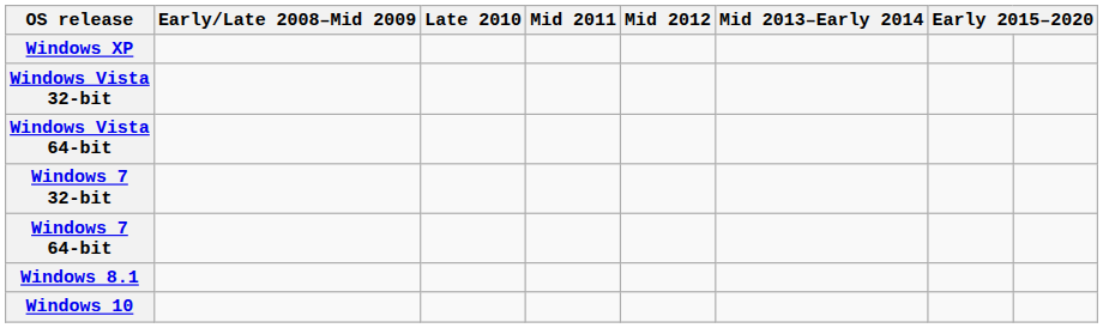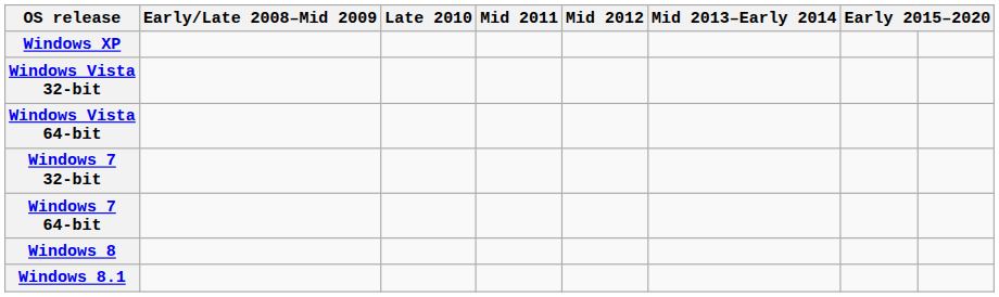+ row: Windows 8
- row: Windows 10
